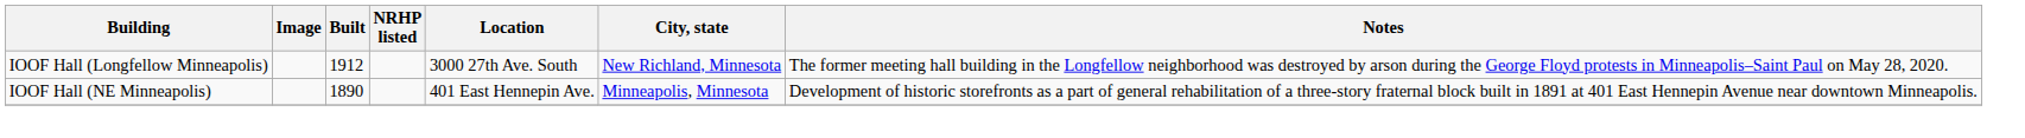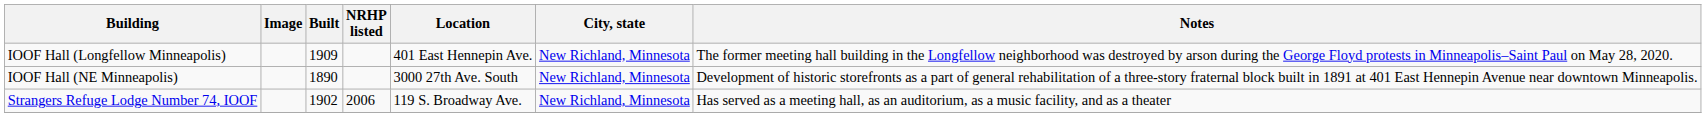IOOF Hall (Longfellow Minneapolis) | Built: 1912 -> 1909
IOOF Hall (Longfellow Minneapolis) | Location: 3000 27th Ave. South -> 401 East Hennepin Ave.
IOOF Hall (NE Minneapolis) | Location: 401 East Hennepin Ave. -> 3000 27th Ave. South
IOOF Hall (NE Minneapolis) | City, state: Minneapolis, Minnesota -> New Richland, Minnesota
+ row: Strangers Refuge Lodge Number 74, IOOF | 1902 | 2006 | 119 S. Broadway Ave. | New Richland, Minnesota | Has served as a meeting hall, as an auditorium, as a music facility, and as a theater
